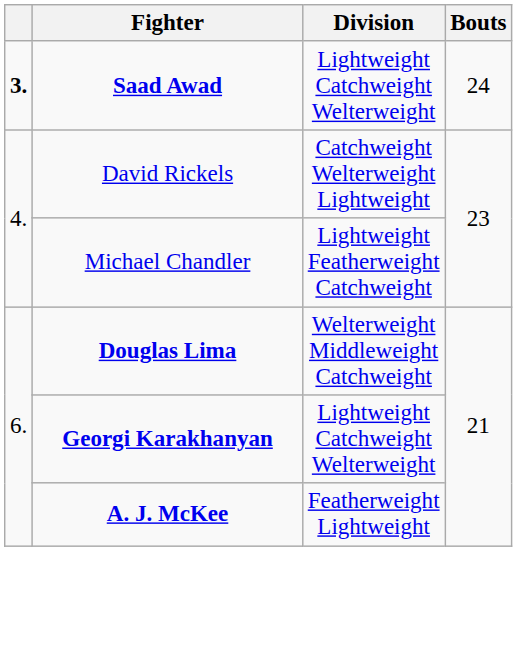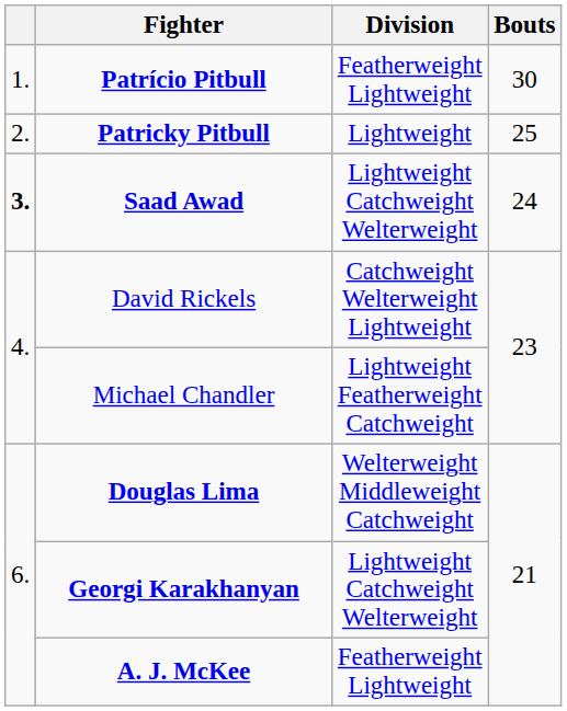+ row: 1. | Patrício Pitbull | Featherweight Lightweight | 30
+ row: 2. | Patricky Pitbull | Lightweight | 25
